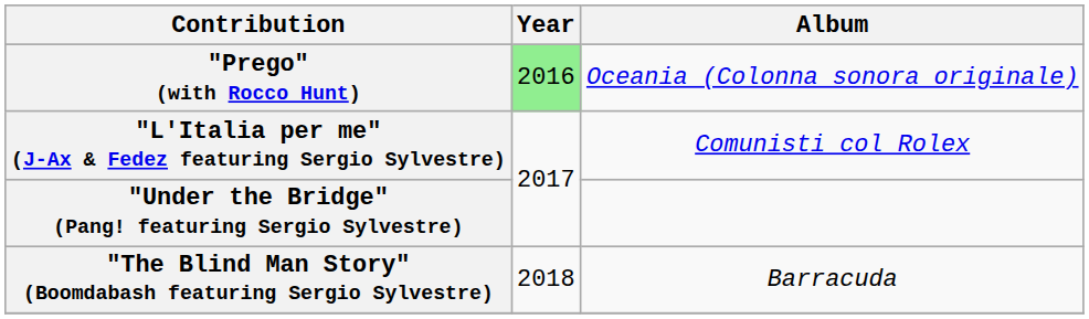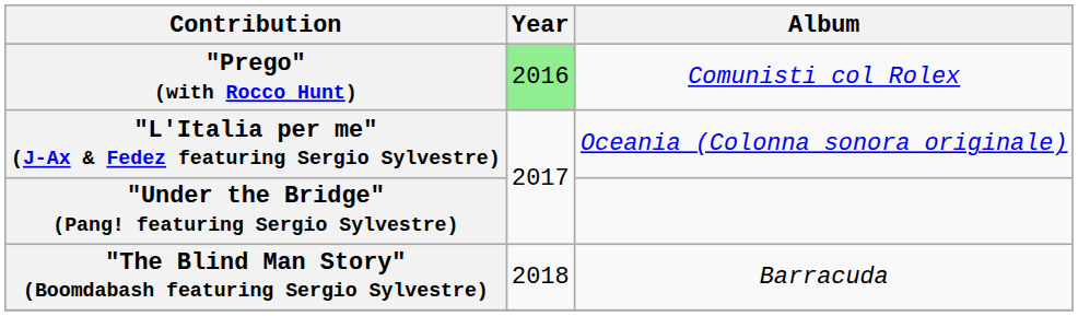"Prego" (with Rocco Hunt) | Album: Oceania (Colonna sonora originale) -> Comunisti col Rolex
"L'Italia per me" (J-Ax & Fedez featuring Sergio Sylvestre) | Album: Comunisti col Rolex -> Oceania (Colonna sonora originale)
